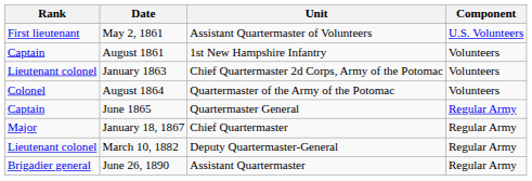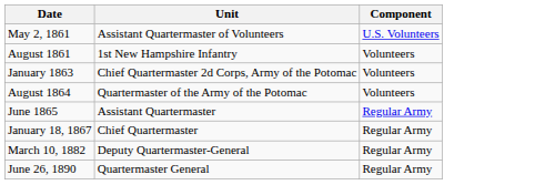- column: Rank | First lieutenant | Captain | Lieutenant colonel | Colonel | Captain | Major | Lieutenant colonel | Brigadier general
June 1865 | Unit: Quartermaster General -> Assistant Quartermaster
June 26, 1890 | Unit: Assistant Quartermaster -> Quartermaster General
